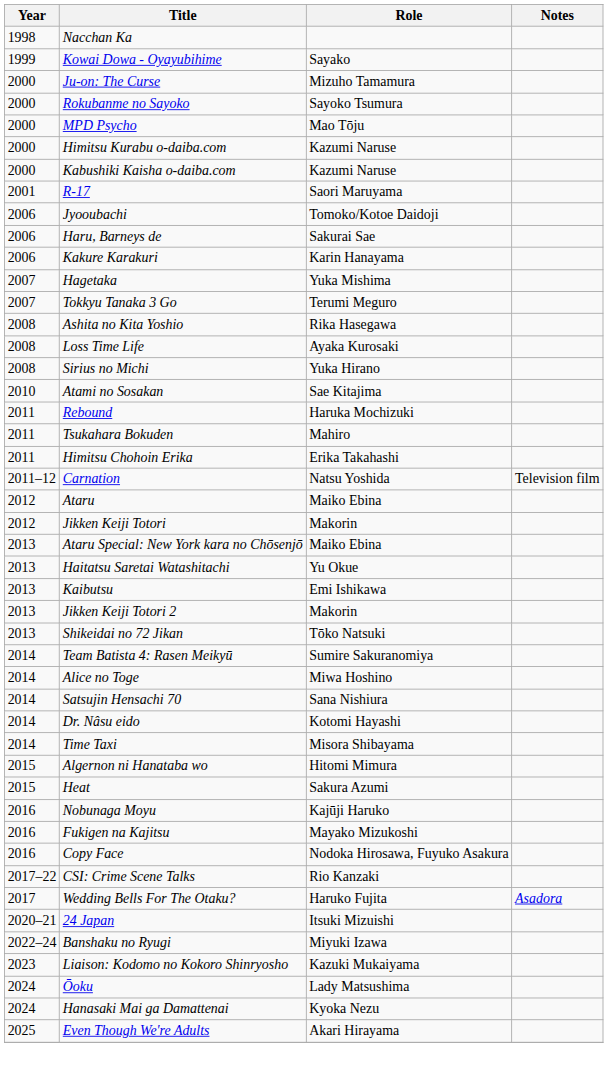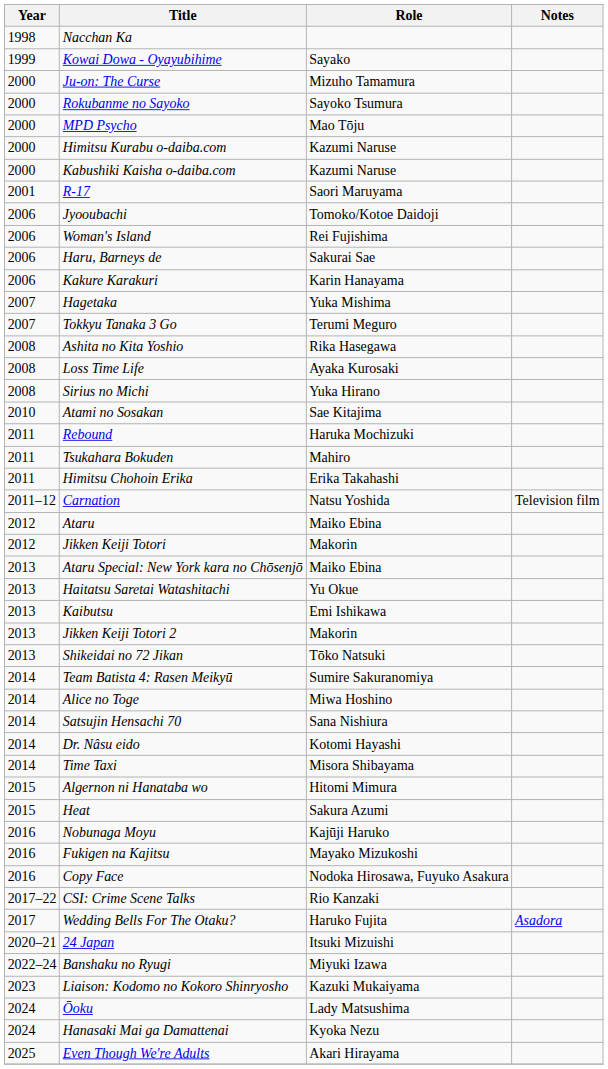+ row: 2006 | Woman's Island | Rei Fujishima
